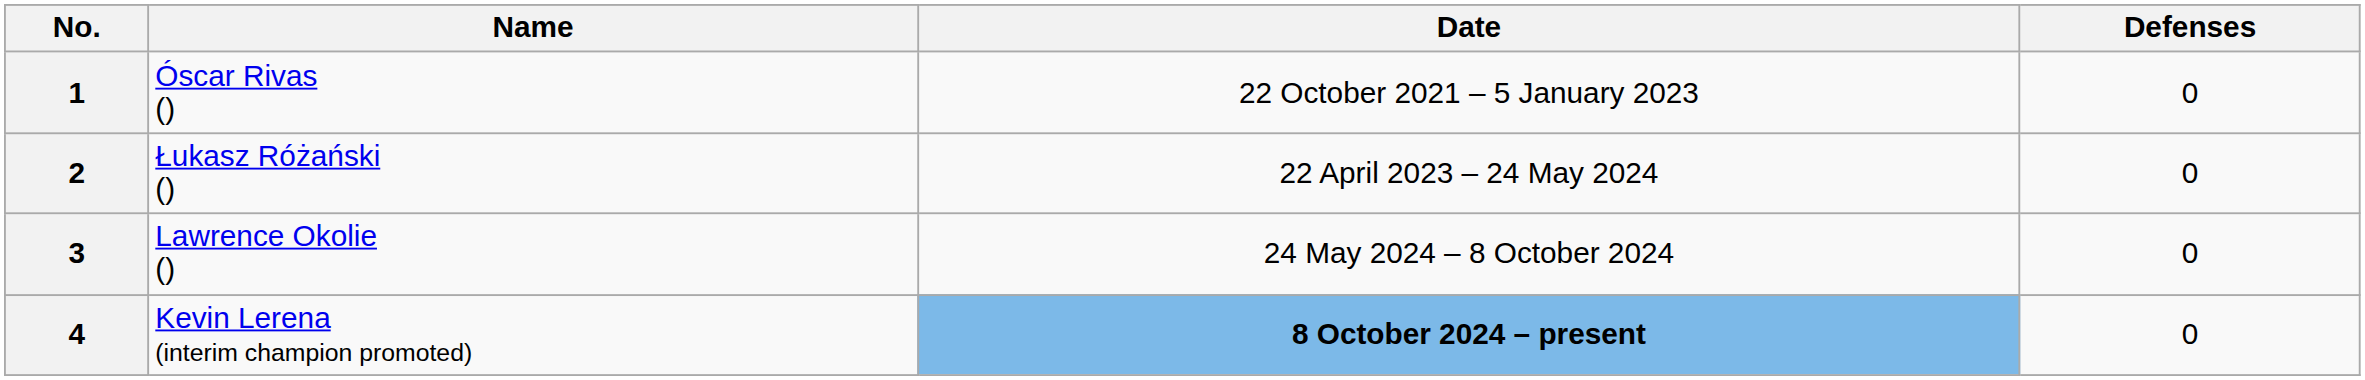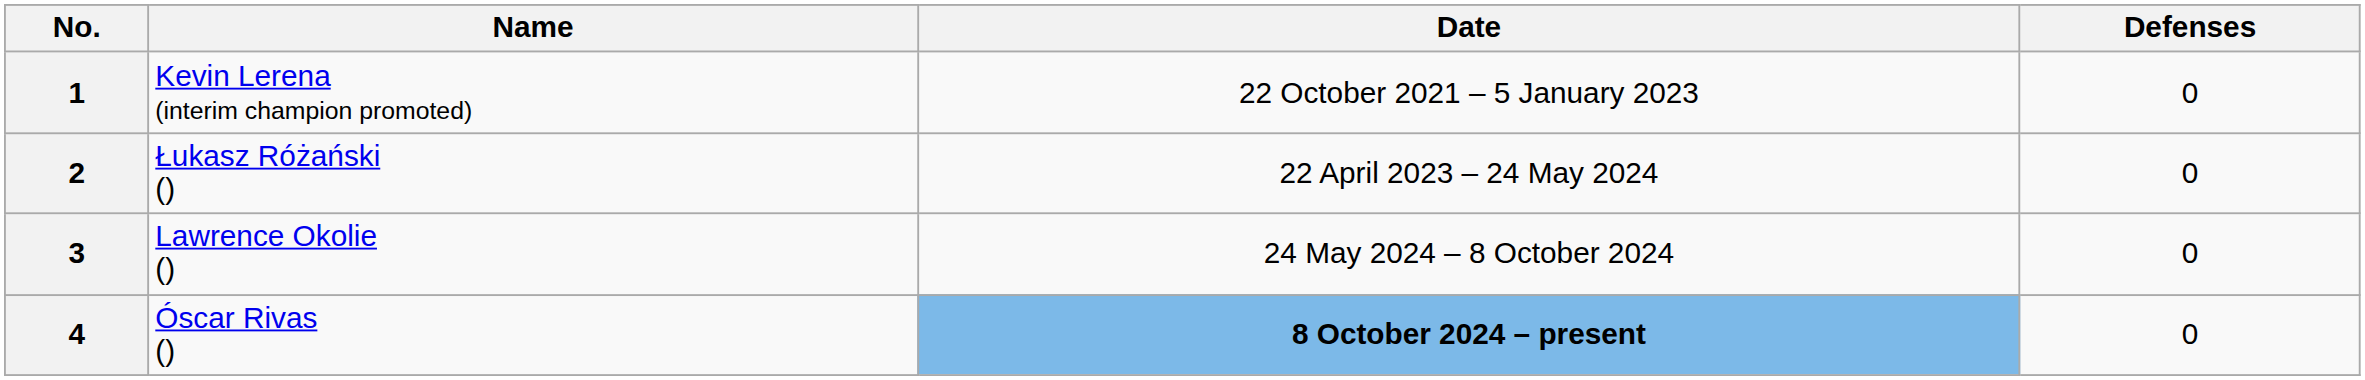1 | Name: Óscar Rivas () -> Kevin Lerena (interim champion promoted)
4 | Name: Kevin Lerena (interim champion promoted) -> Óscar Rivas ()
